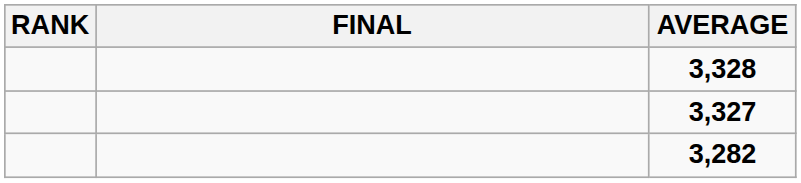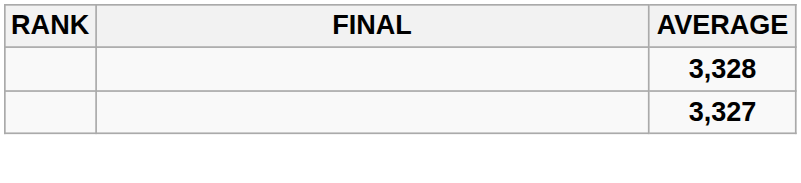- row: 3,282
